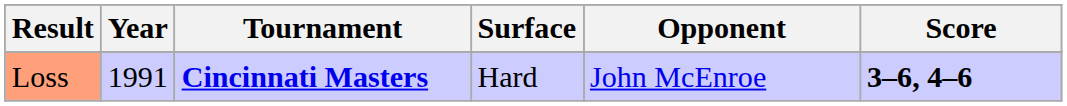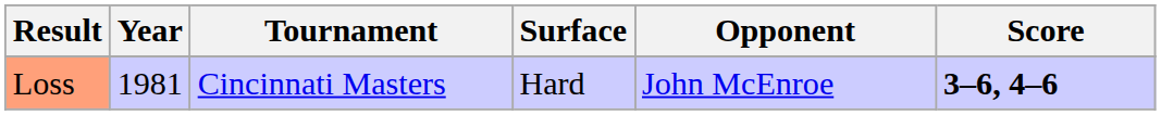Loss | Year: 1991 -> 1981
Loss | Tournament: bold -> normal
